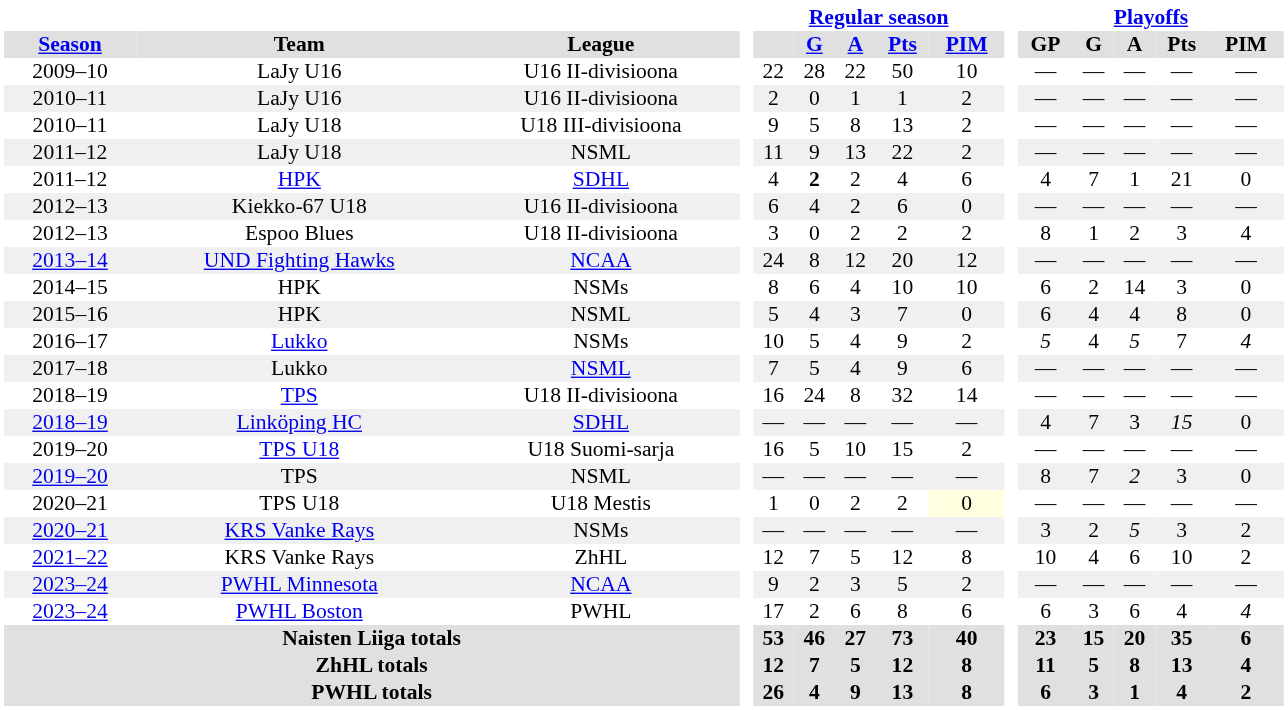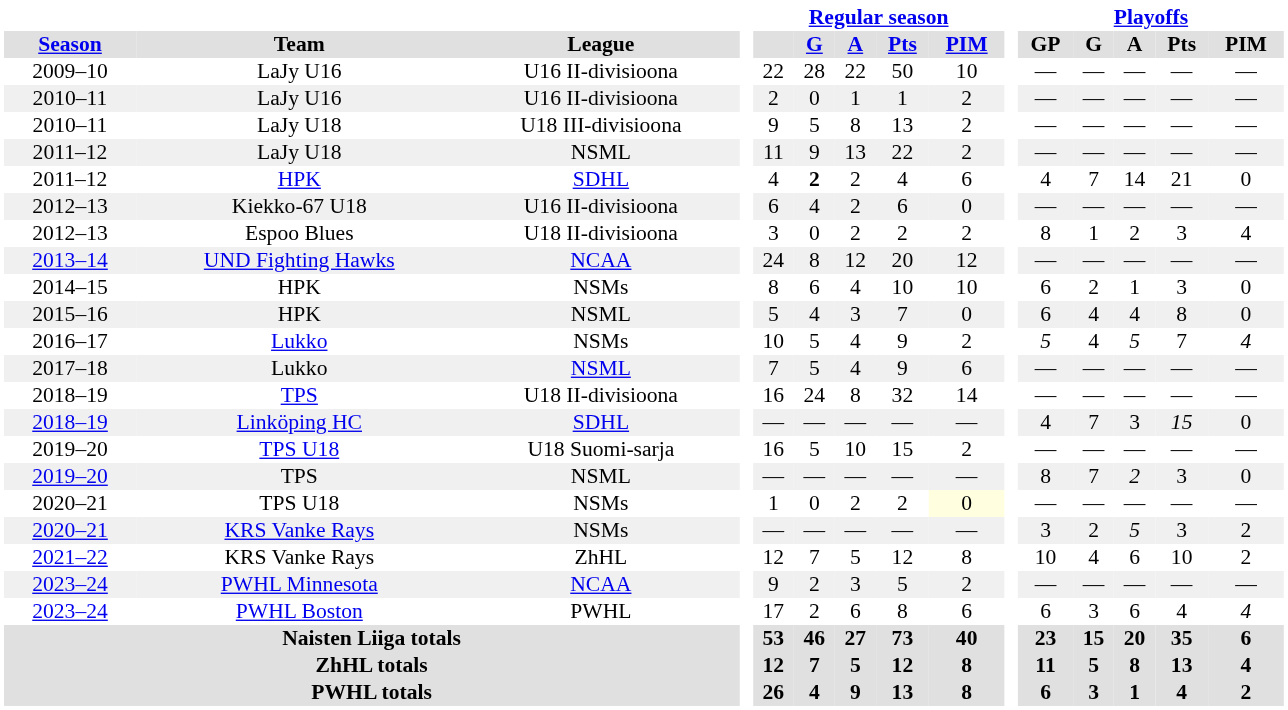2011–12 / HPK | Playoffs / A: 1 -> 14
2014–15 | Playoffs / A: 14 -> 1
2020–21 / TPS U18 | League: U18 Mestis -> NSMs
